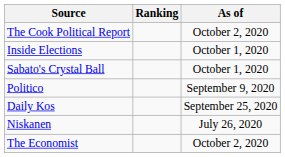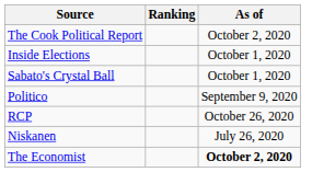- row: Daily Kos | September 25, 2020
+ row: RCP | October 26, 2020
The Economist | As of: normal -> bold
